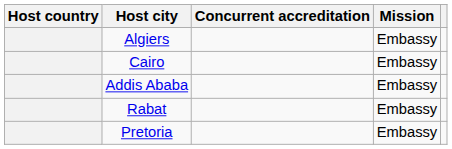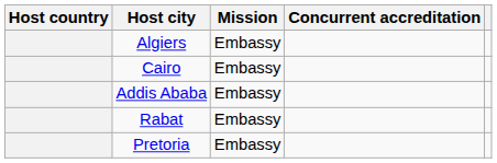columns swapped: Mission <-> Concurrent accreditation
